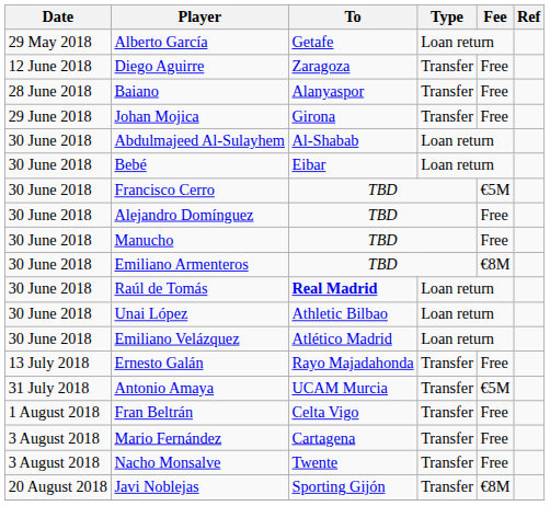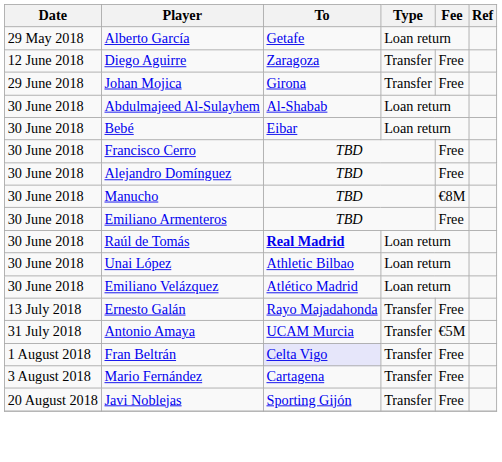- row: 28 June 2018 | Baiano | Alanyaspor | Transfer | Free
Francisco Cerro | Fee: €5M -> Free
Manucho | Fee: Free -> €8M
Emiliano Armenteros | Fee: €8M -> Free
Fran Beltrán | To: no background -> lavender background
- row: 3 August 2018 | Nacho Monsalve | Twente | Transfer | Free
Javi Noblejas | Fee: €8M -> Free
